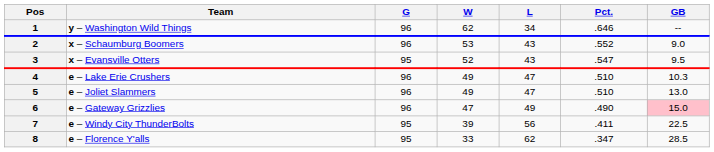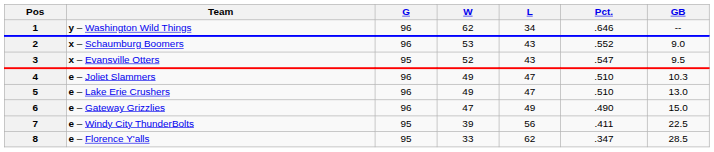4 | Team: e – Lake Erie Crushers -> e – Joliet Slammers
5 | Team: e – Joliet Slammers -> e – Lake Erie Crushers
6 | GB: pink background -> no background
